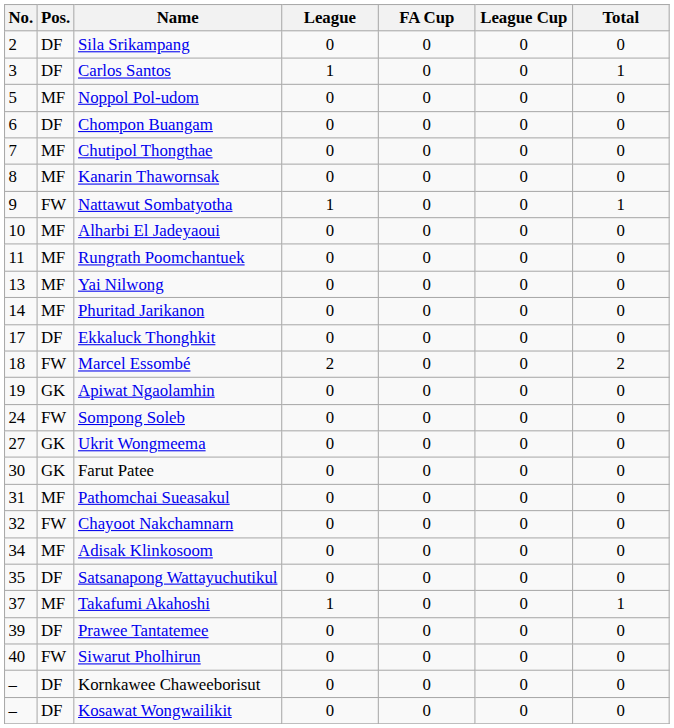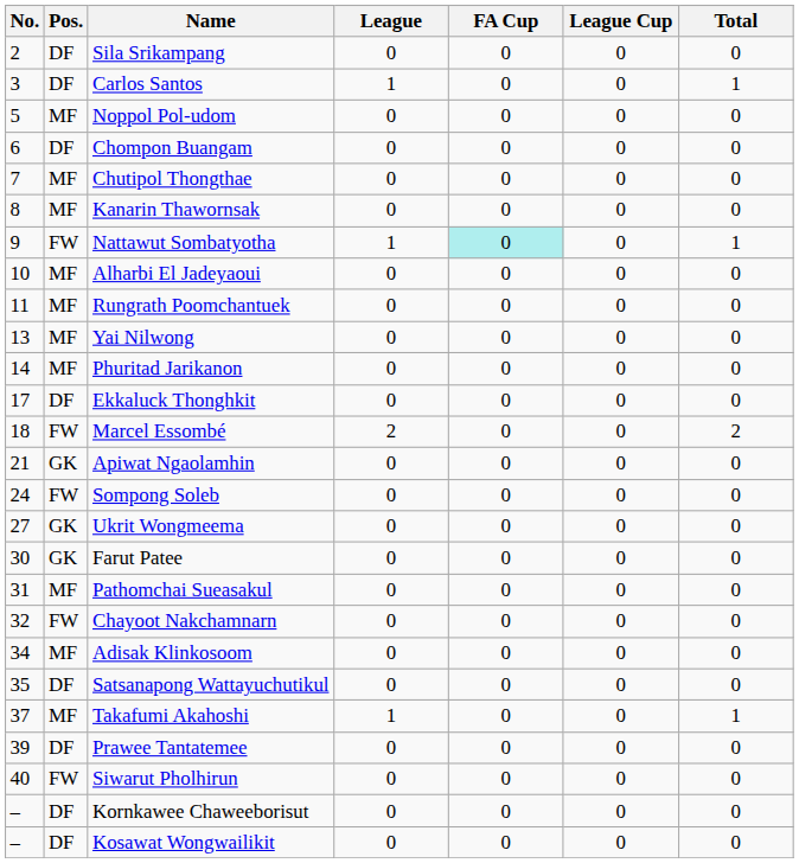Nattawut Sombatyotha | FA Cup: no background -> paleturquoise background
Apiwat Ngaolamhin | No.: 19 -> 21
